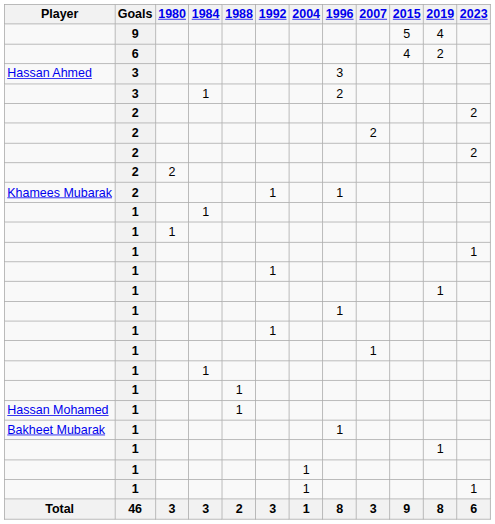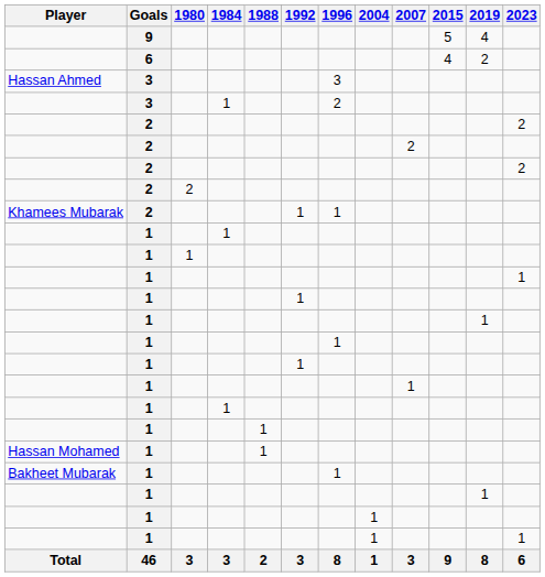columns swapped: 1996 <-> 2004
